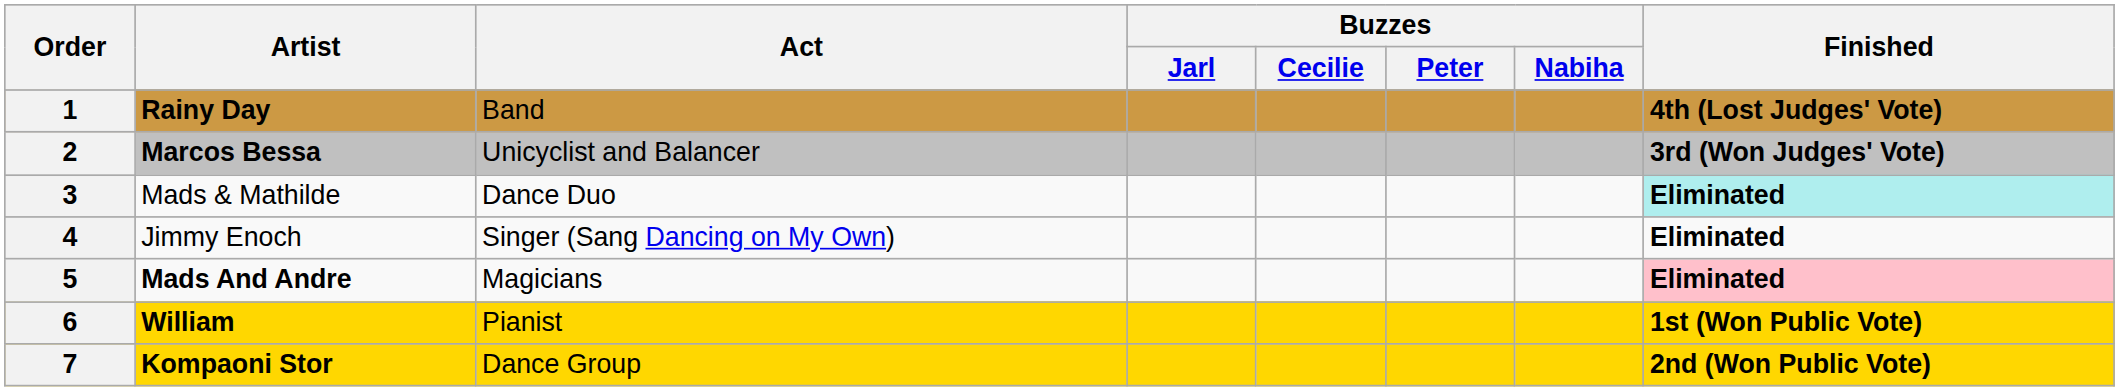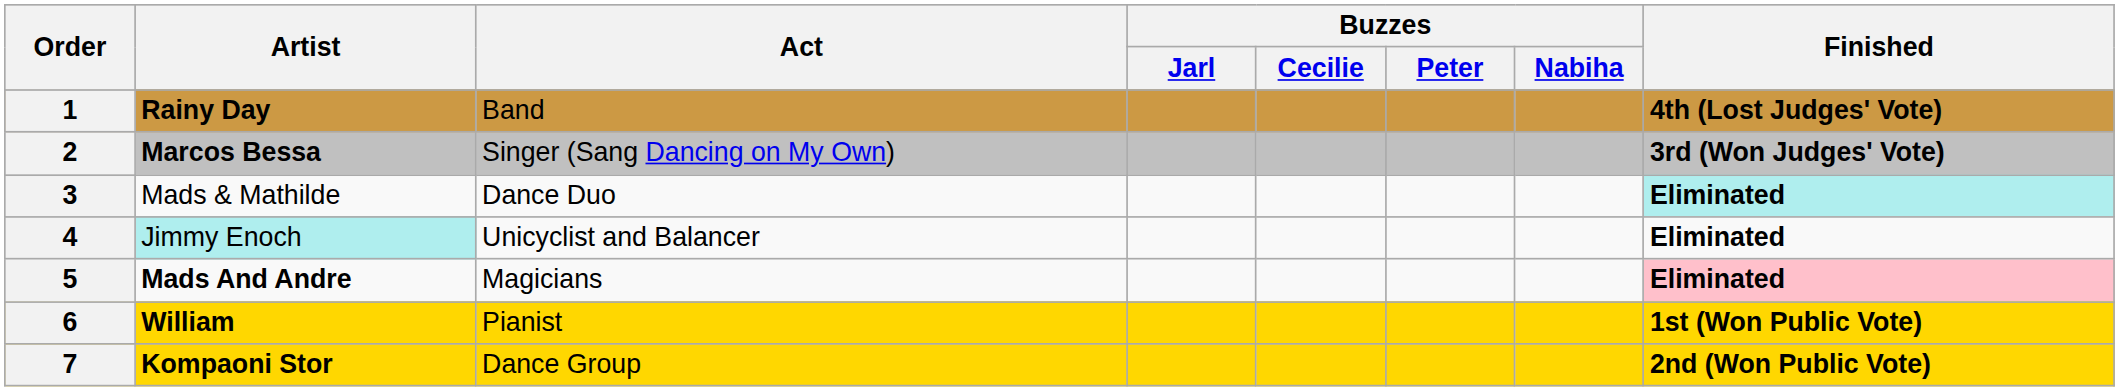2 | Act: Unicyclist and Balancer -> Singer (Sang Dancing on My Own)
4 | Artist: no background -> paleturquoise background
4 | Act: Singer (Sang Dancing on My Own) -> Unicyclist and Balancer
